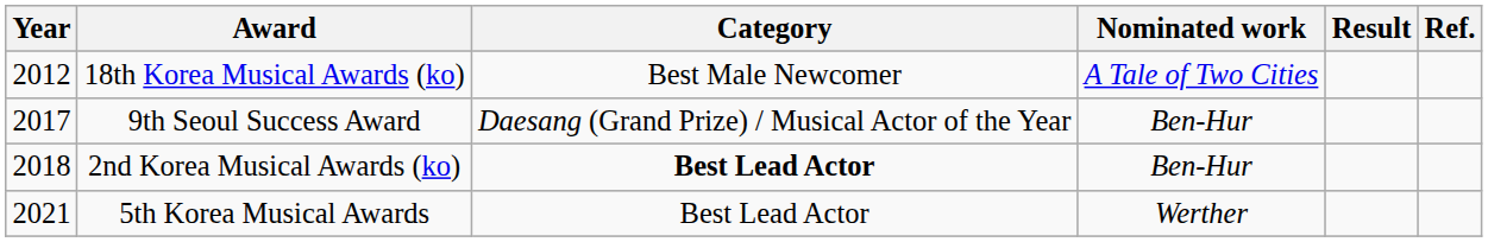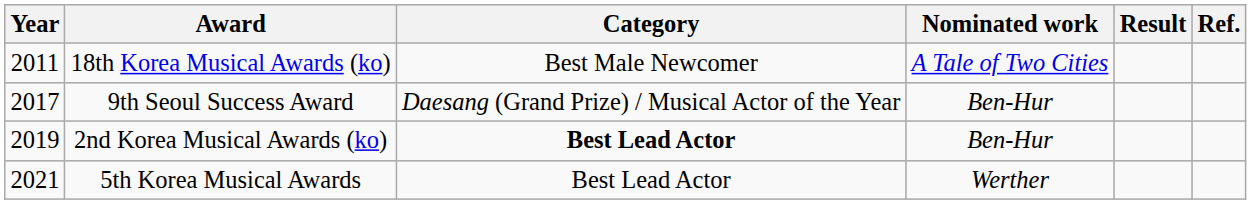18th Korea Musical Awards (ko) | Year: 2012 -> 2011
2nd Korea Musical Awards (ko) | Year: 2018 -> 2019
